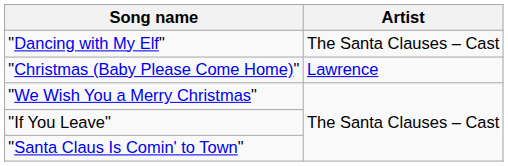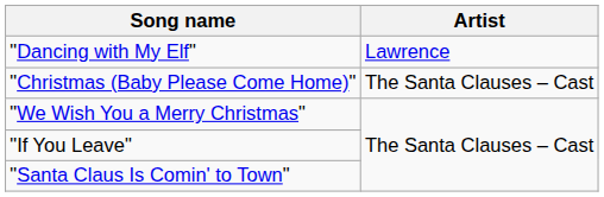"Dancing with My Elf" | Artist: The Santa Clauses – Cast -> Lawrence
"Christmas (Baby Please Come Home)" | Artist: Lawrence -> The Santa Clauses – Cast
